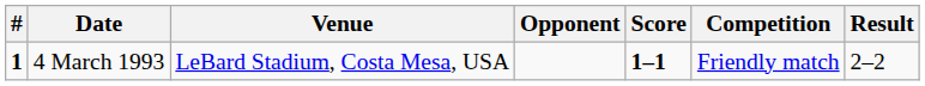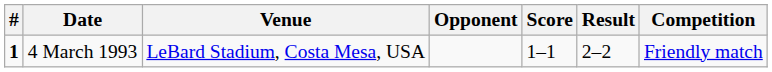columns swapped: Result <-> Competition
4 March 1993 | Score: bold -> normal
